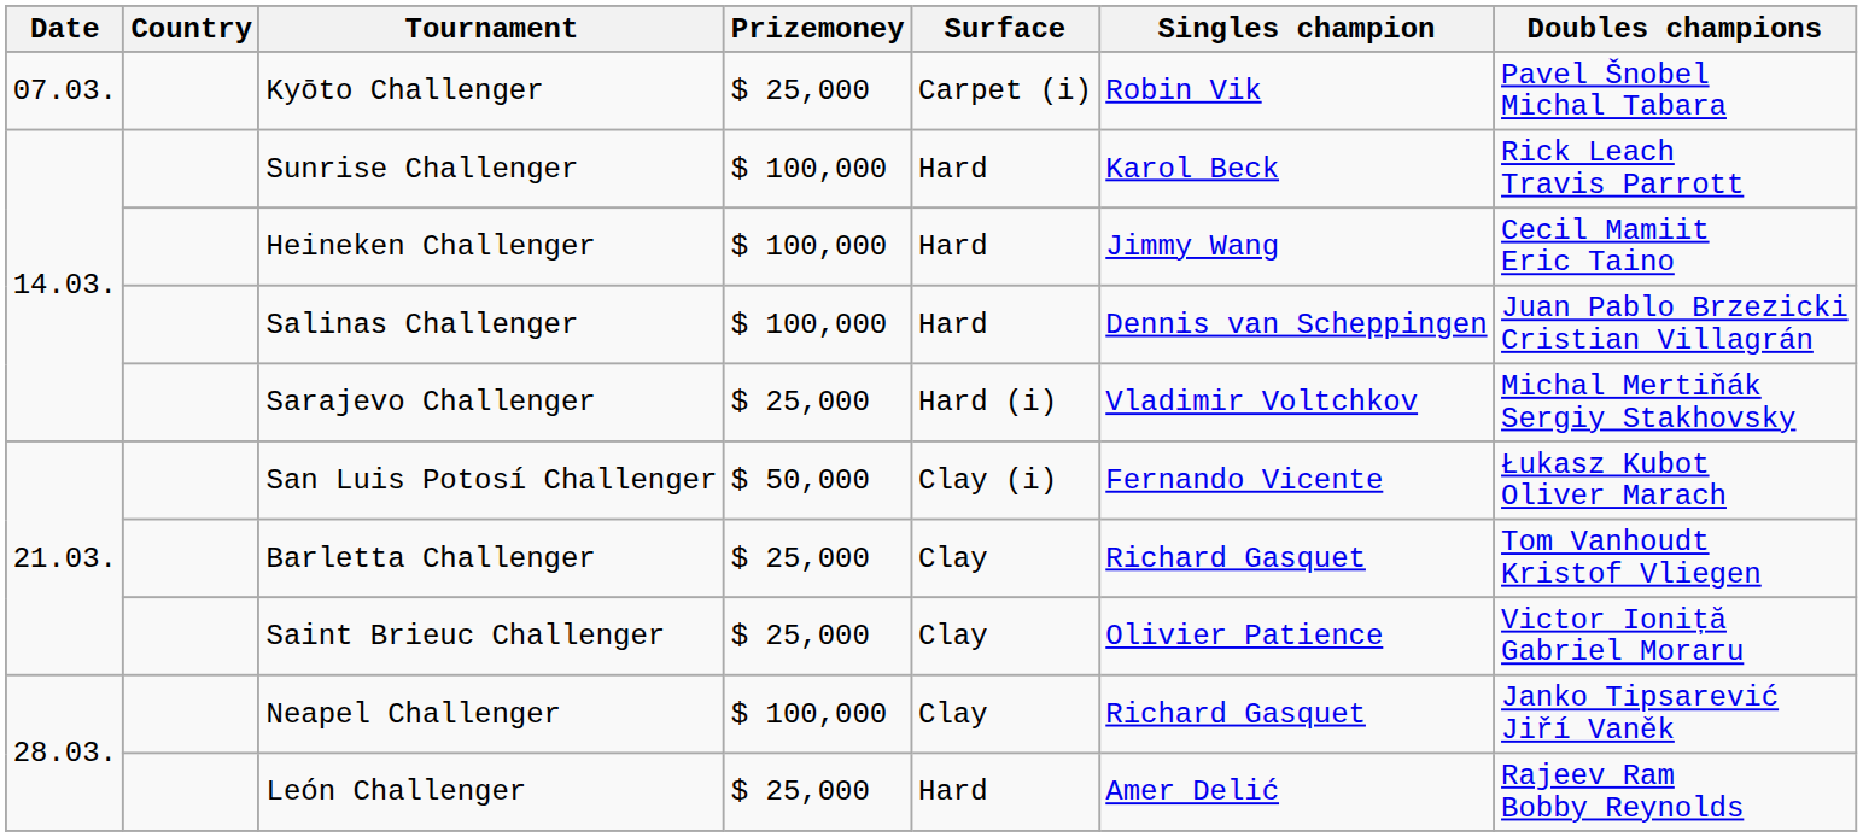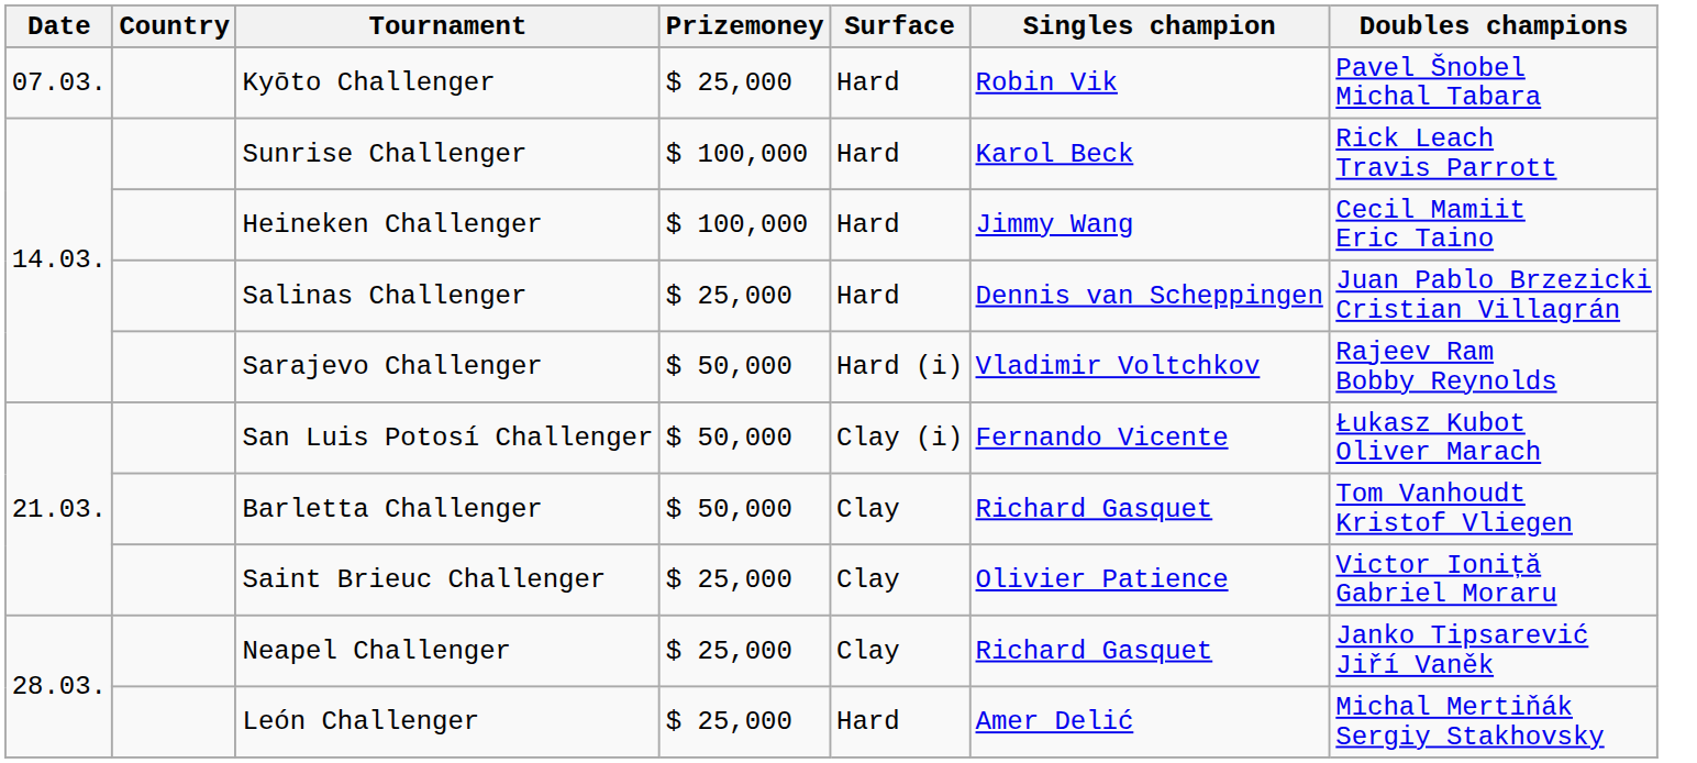Kyōto Challenger | Surface: Carpet (i) -> Hard
Salinas Challenger | Prizemoney: $ 100,000 -> $ 25,000
Sarajevo Challenger | Prizemoney: $ 25,000 -> $ 50,000
Sarajevo Challenger | Doubles champions: Michal Mertiňák Sergiy Stakhovsky -> Rajeev Ram Bobby Reynolds
Barletta Challenger | Prizemoney: $ 25,000 -> $ 50,000
Neapel Challenger | Prizemoney: $ 100,000 -> $ 25,000
León Challenger | Doubles champions: Rajeev Ram Bobby Reynolds -> Michal Mertiňák Sergiy Stakhovsky
